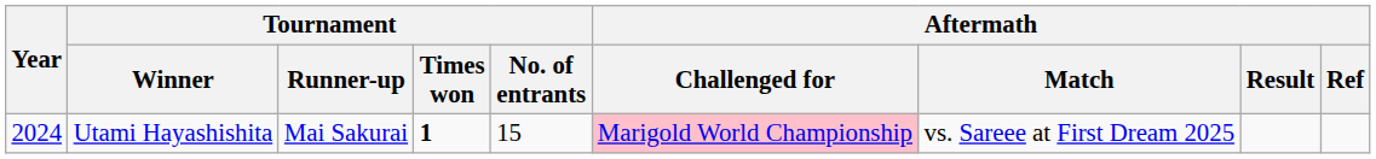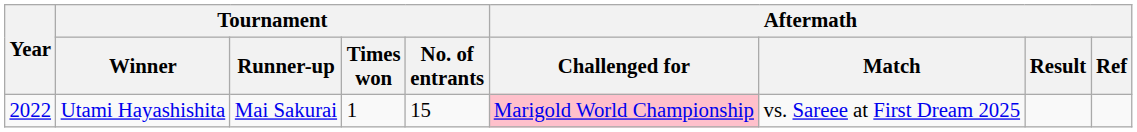Utami Hayashishita | Year: 2024 -> 2022
Utami Hayashishita | Tournament / Times won: bold -> normal
